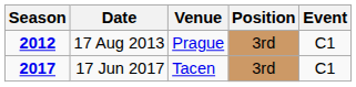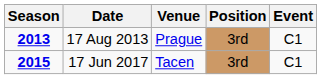17 Aug 2013 | Season: 2012 -> 2013
17 Jun 2017 | Season: 2017 -> 2015
